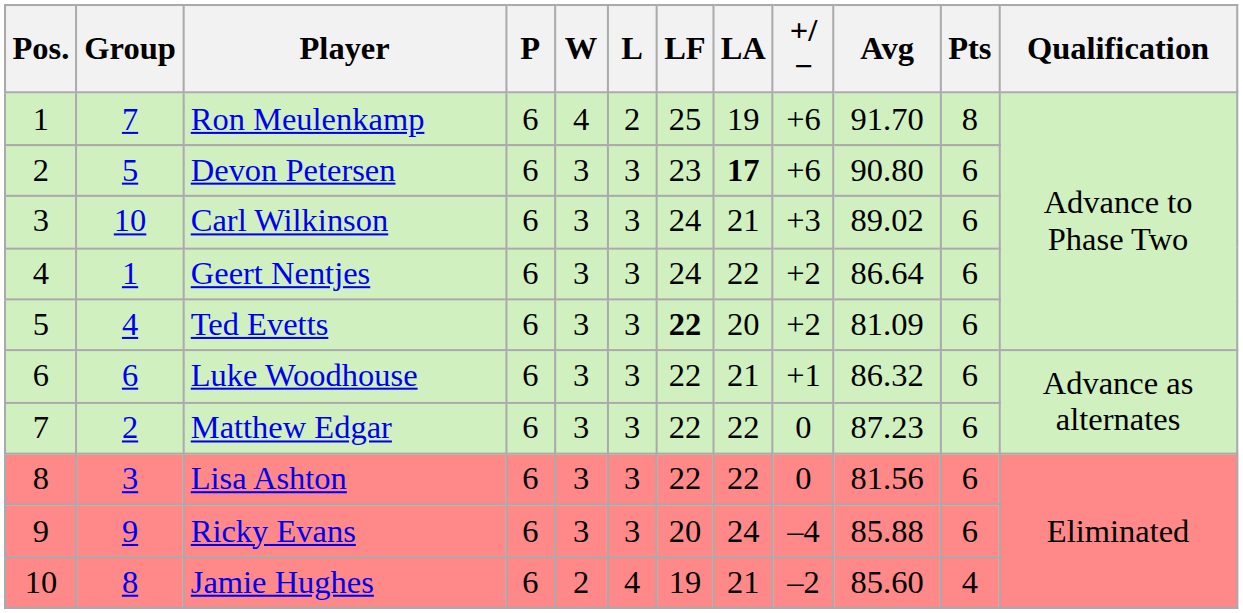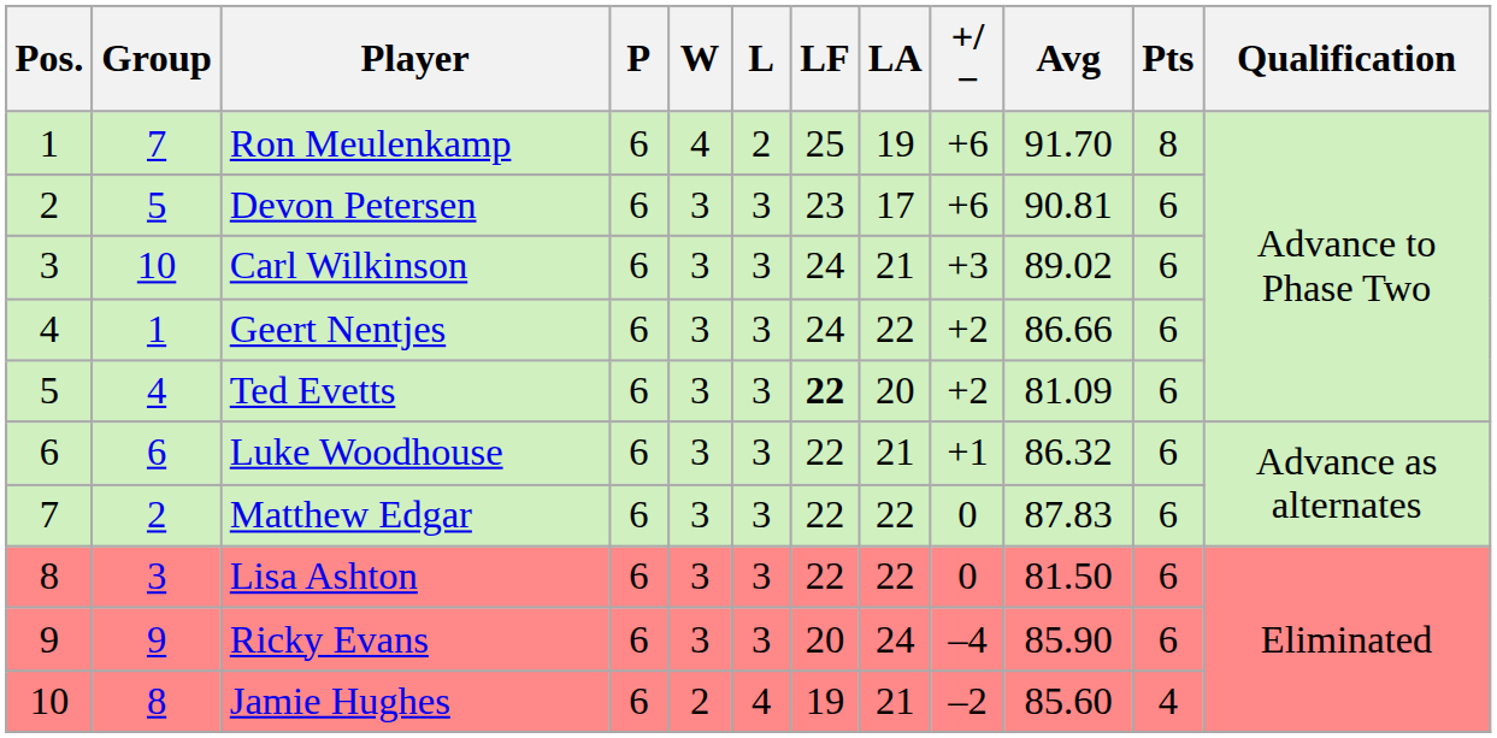Devon Petersen | LA: bold -> normal
Devon Petersen | Avg: 90.80 -> 90.81
Geert Nentjes | Avg: 86.64 -> 86.66
Matthew Edgar | Avg: 87.23 -> 87.83
Lisa Ashton | Avg: 81.56 -> 81.50
Ricky Evans | Avg: 85.88 -> 85.90
